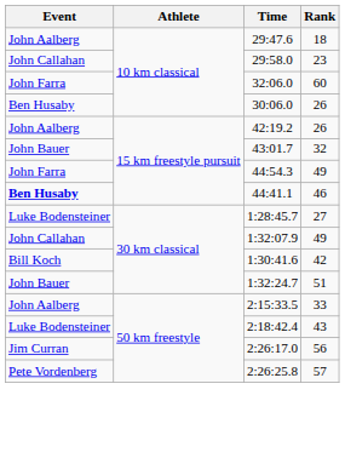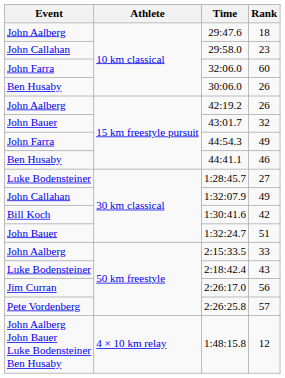44:41.1 | Event: bold -> normal
+ row: John Aalberg John Bauer Luke Bodensteiner Ben Husaby | 4 × 10 km relay | 1:48:15.8 | 12
